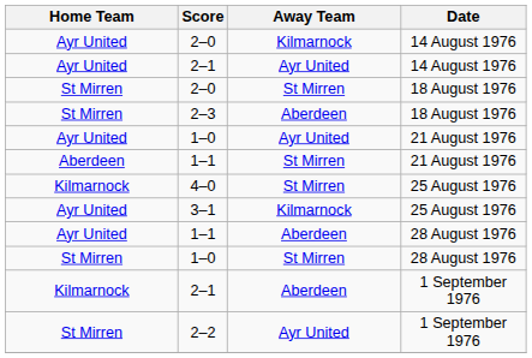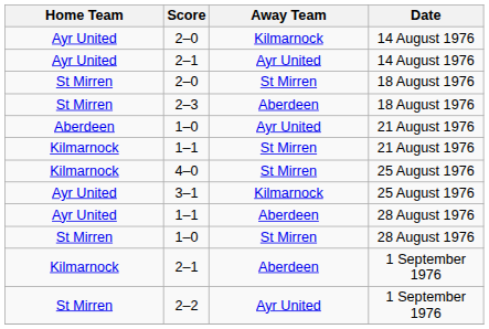1–0 / 21 August 1976 | Home Team: Ayr United -> Aberdeen
1–1 / 21 August 1976 | Home Team: Aberdeen -> Kilmarnock
